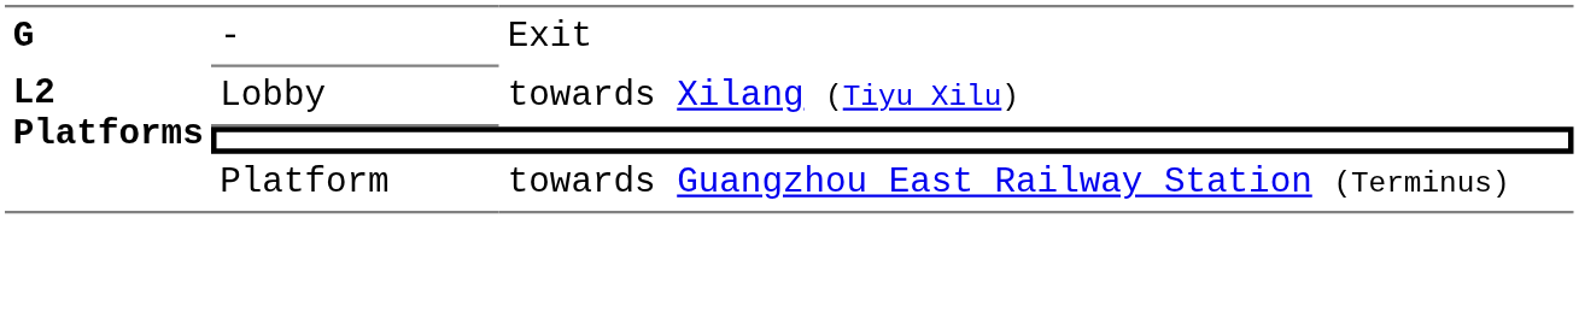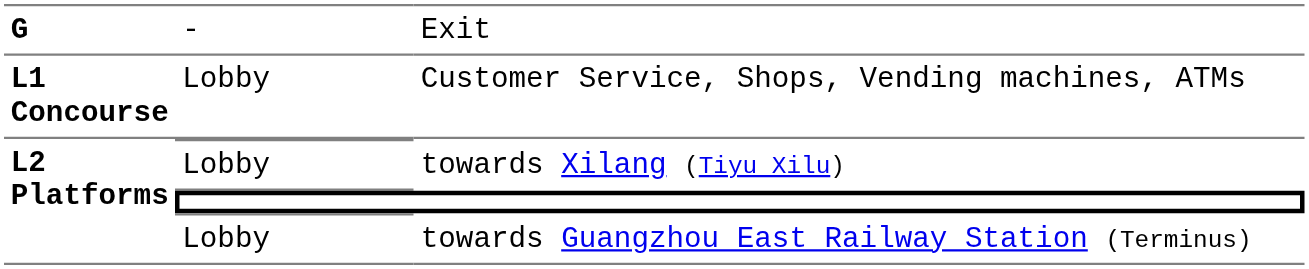+ row: L1 Concourse | Lobby | Customer Service, Shops, Vending machines, ATMs
towards Guangzhou East Railway Station (Terminus) | column 2: Platform -> Lobby
